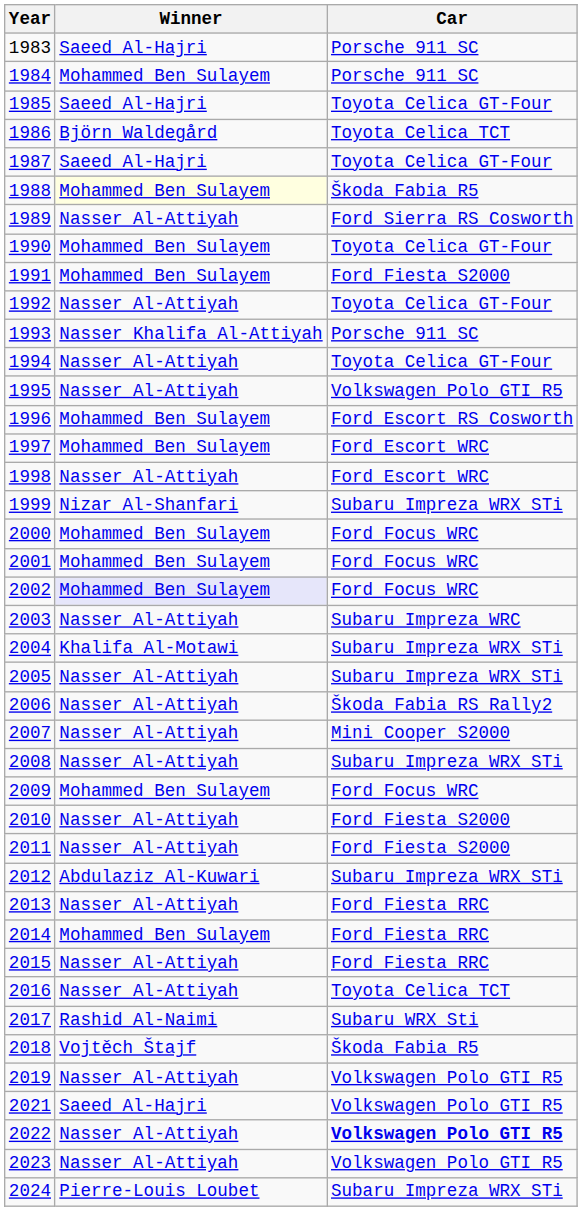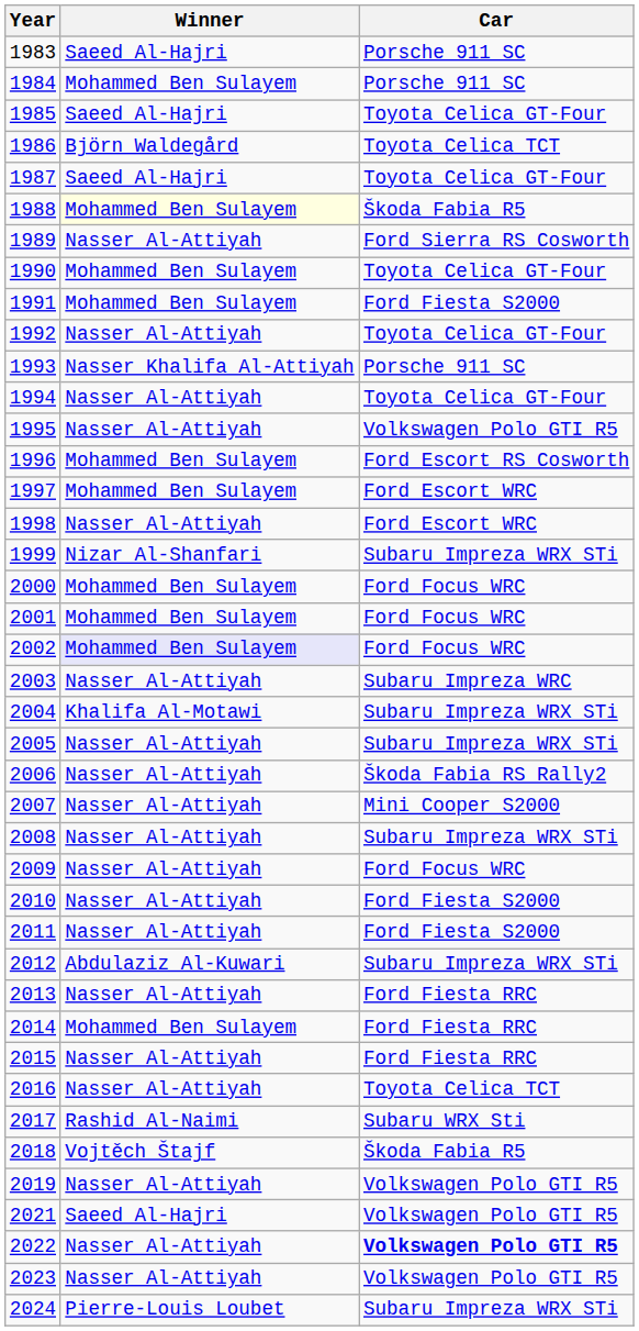2009 | Winner: Mohammed Ben Sulayem -> Nasser Al-Attiyah
